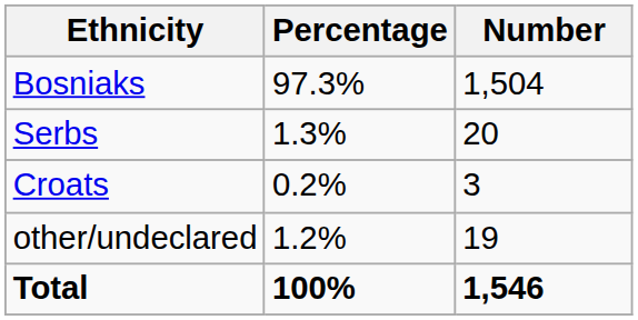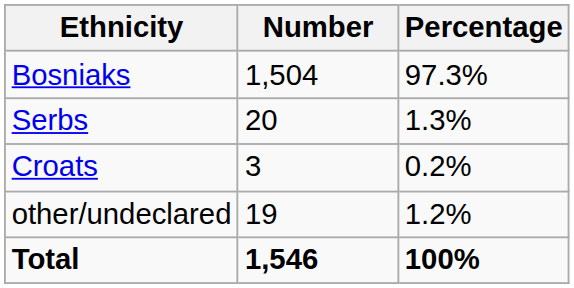columns swapped: Number <-> Percentage
